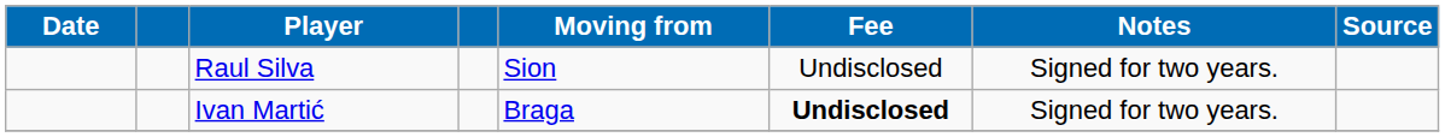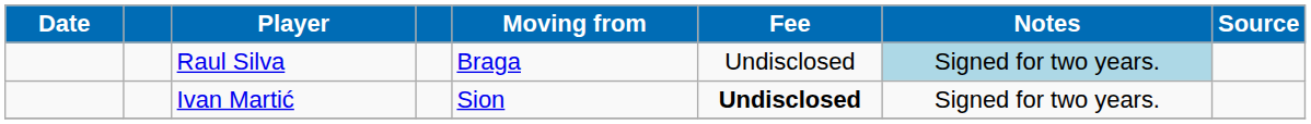Raul Silva | Moving from: Sion -> Braga
Raul Silva | Notes: no background -> lightblue background
Ivan Martić | Moving from: Braga -> Sion
